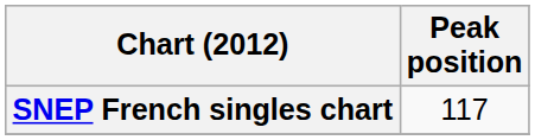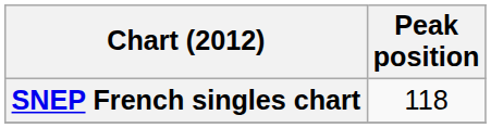SNEP French singles chart | Peak position: 117 -> 118
